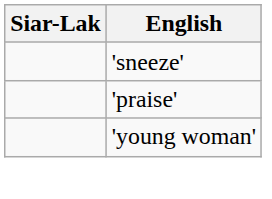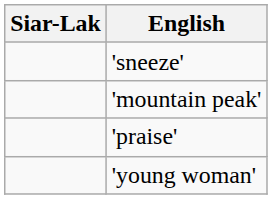+ row: 'mountain peak'
